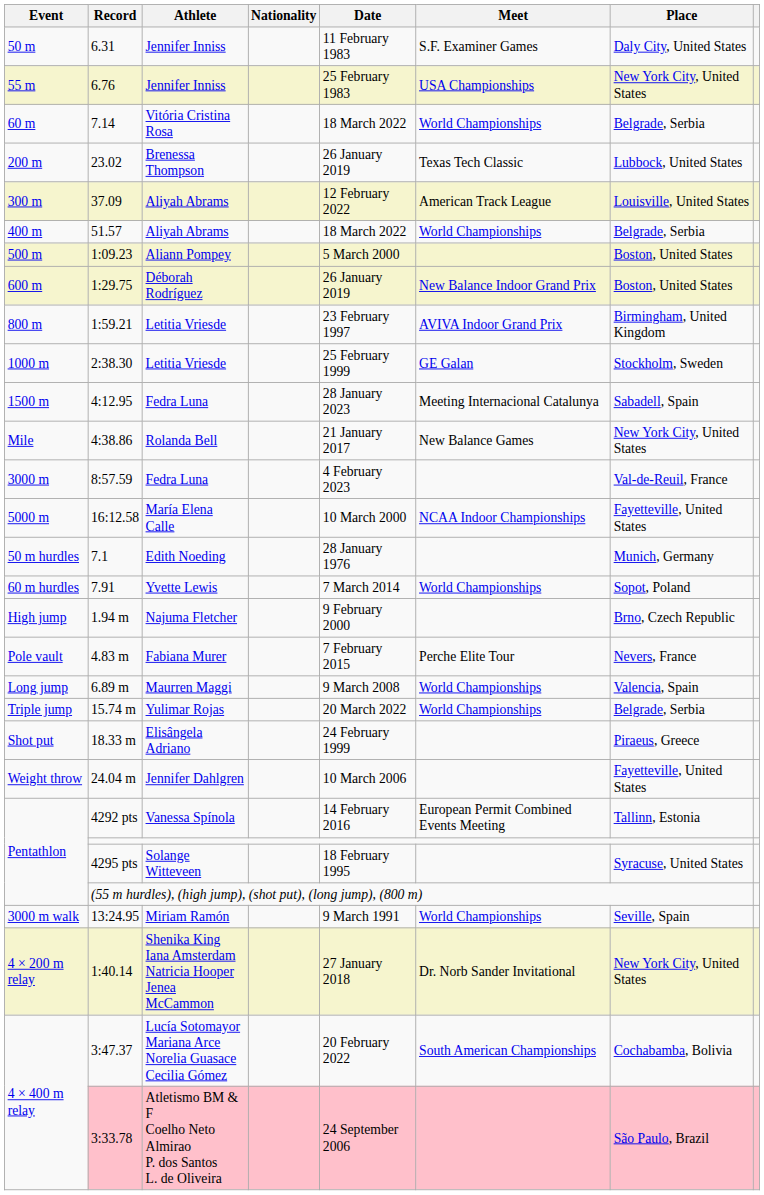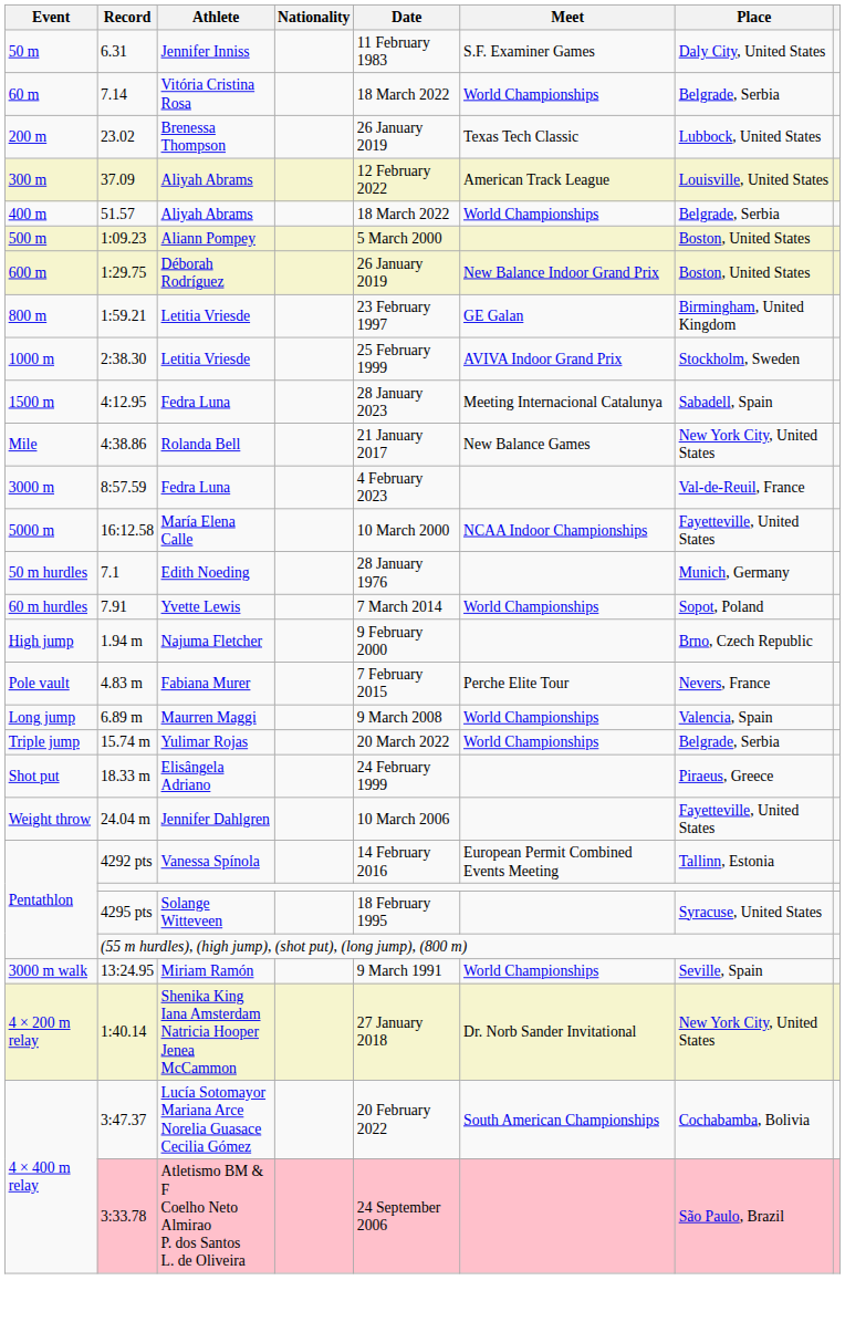- row: 55 m | 6.76 | Jennifer Inniss | 25 February 1983 | USA Championships | New York City, United States
1:59.21 | Meet: AVIVA Indoor Grand Prix -> GE Galan
2:38.30 | Meet: GE Galan -> AVIVA Indoor Grand Prix
